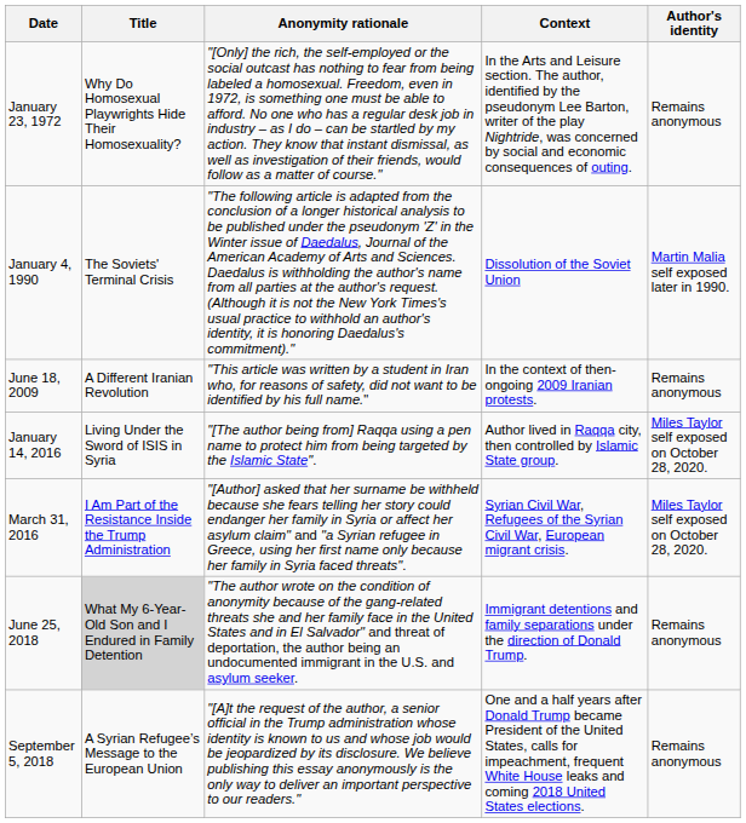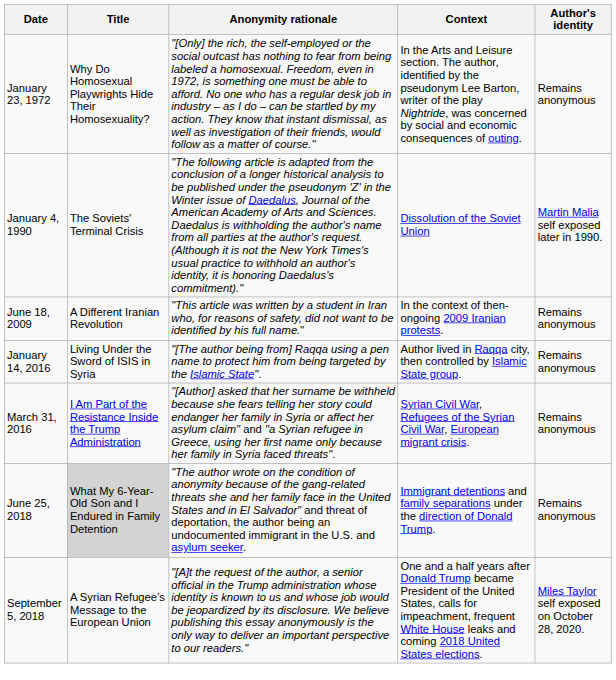January 14, 2016 | Author's identity: Miles Taylor self exposed on October 28, 2020. -> Remains anonymous
March 31, 2016 | Author's identity: Miles Taylor self exposed on October 28, 2020. -> Remains anonymous
September 5, 2018 | Author's identity: Remains anonymous -> Miles Taylor self exposed on October 28, 2020.
